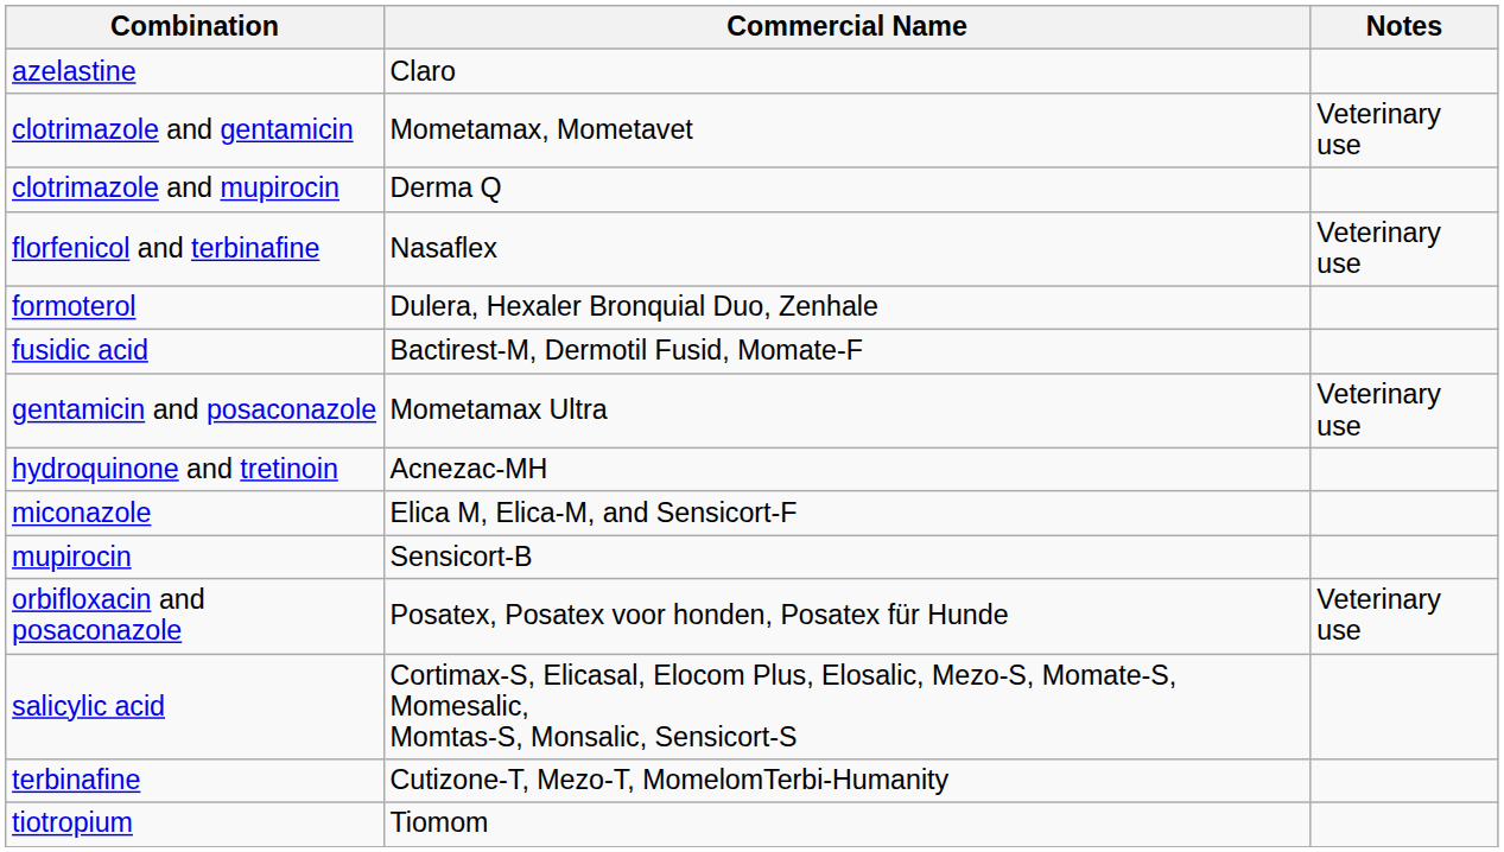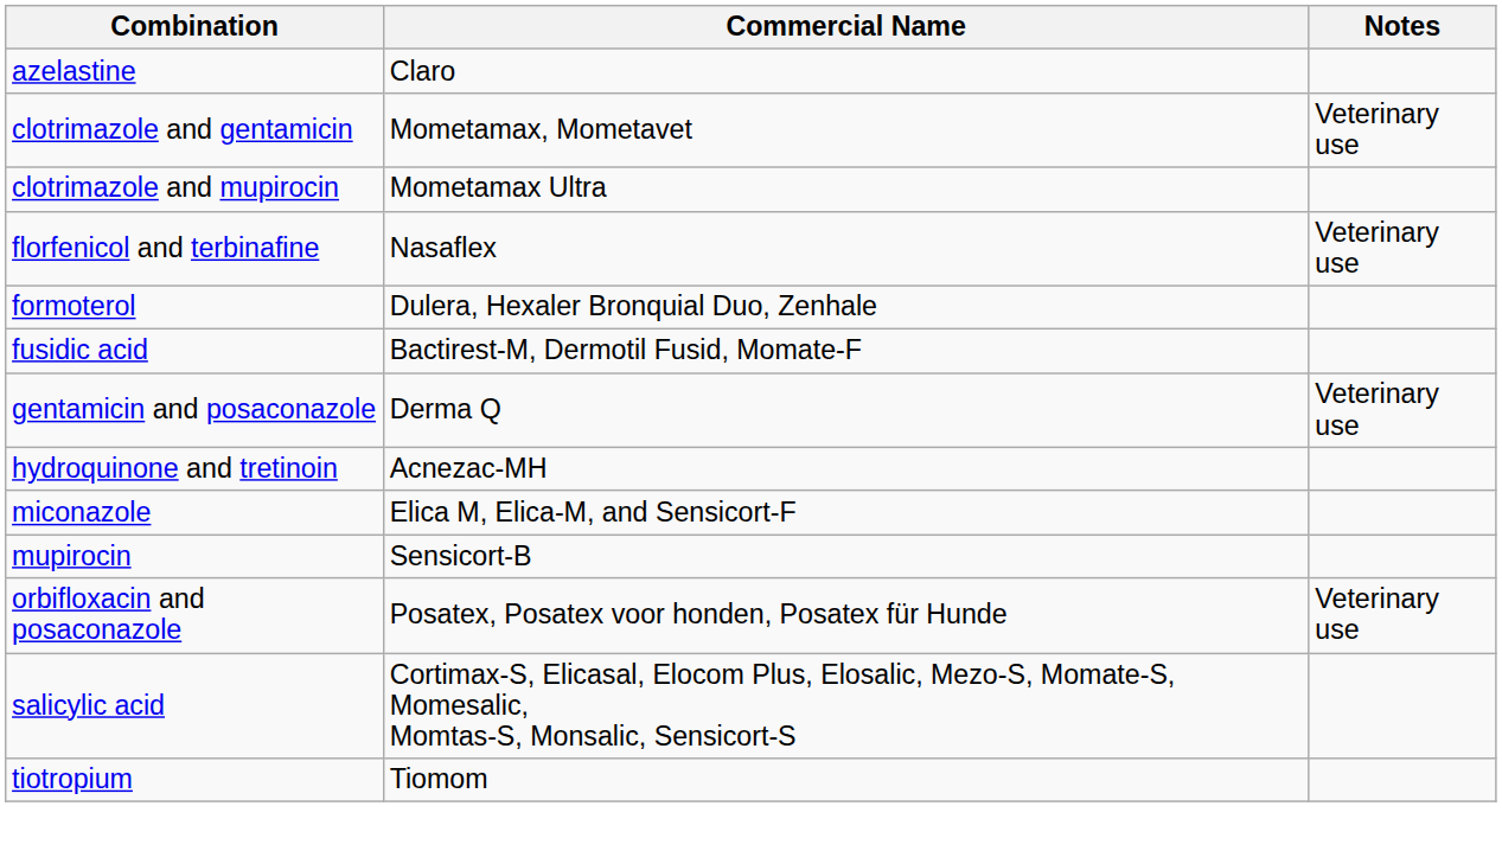clotrimazole and mupirocin | Commercial Name: Derma Q -> Mometamax Ultra
gentamicin and posaconazole | Commercial Name: Mometamax Ultra -> Derma Q
- row: terbinafine | Cutizone-T, Mezo-T, MomelomTerbi-Humanity
